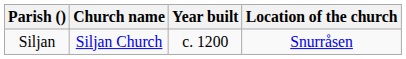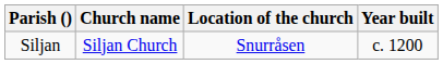columns swapped: Location of the church <-> Year built
